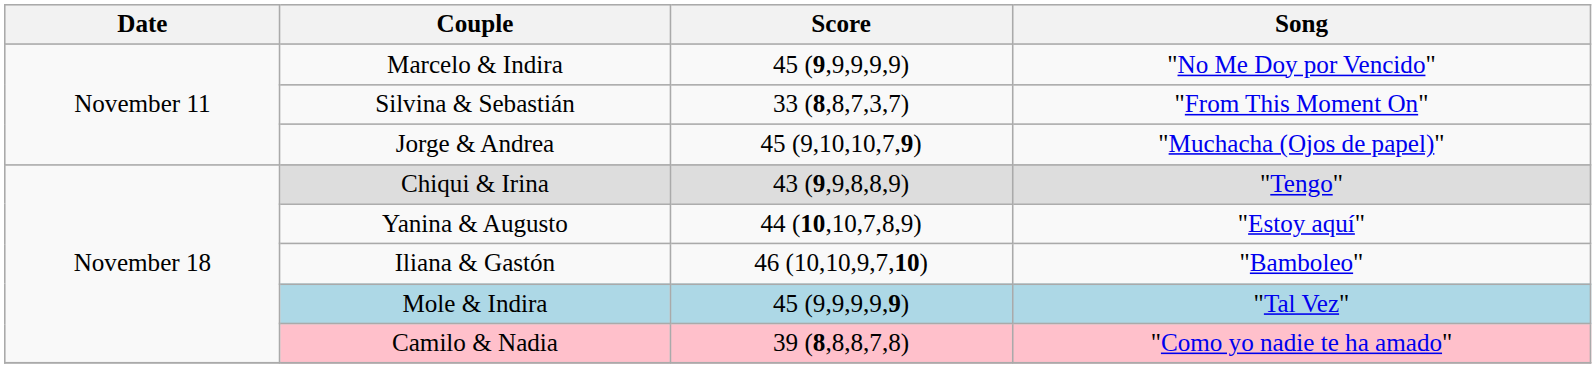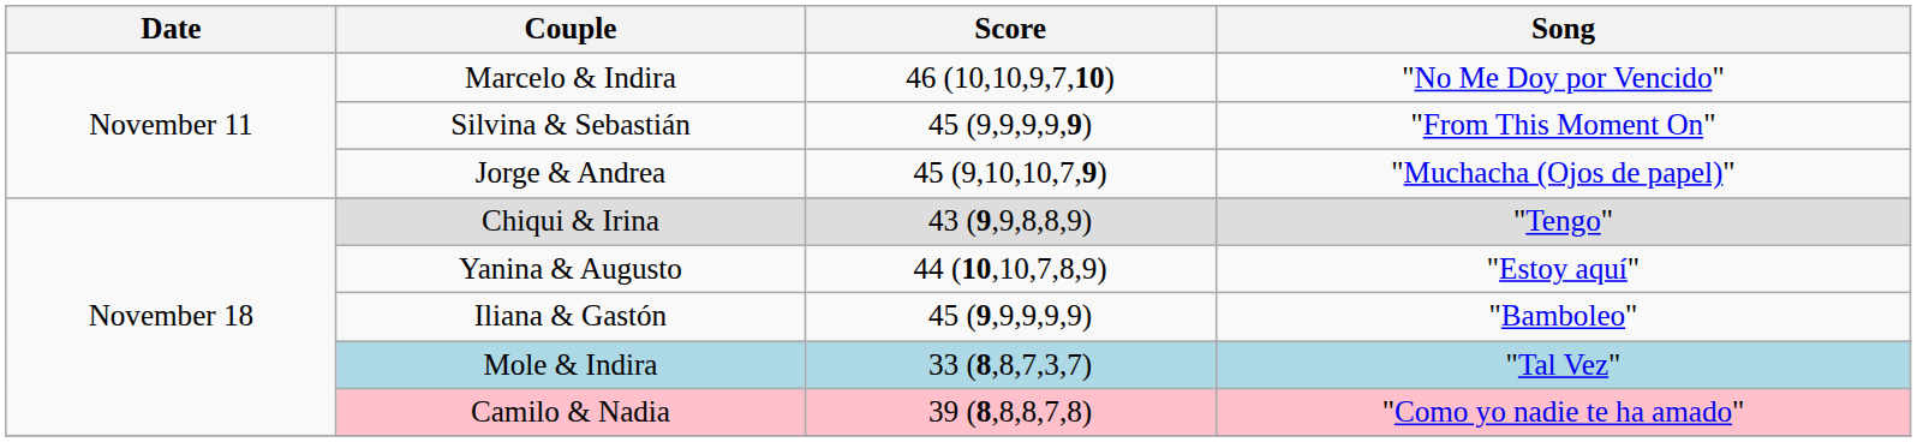Marcelo & Indira | Score: 45 (9,9,9,9,9) -> 46 (10,10,9,7,10)
Silvina & Sebastián | Score: 33 (8,8,7,3,7) -> 45 (9,9,9,9,9)
Iliana & Gastón | Score: 46 (10,10,9,7,10) -> 45 (9,9,9,9,9)
Mole & Indira | Score: 45 (9,9,9,9,9) -> 33 (8,8,7,3,7)
